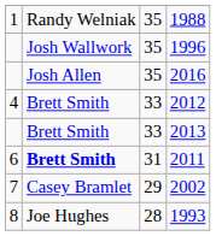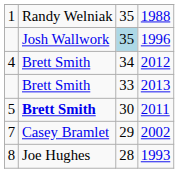1996 | column 3: no background -> lightblue background
- row: Josh Allen | 35 | 2016
2012 | column 3: 33 -> 34
2011 | column 1: 6 -> 5
2011 | column 3: 31 -> 30
